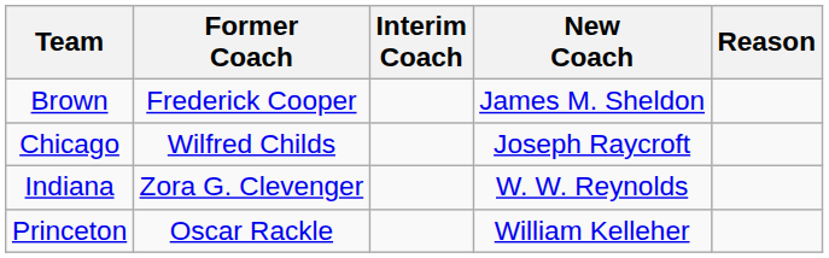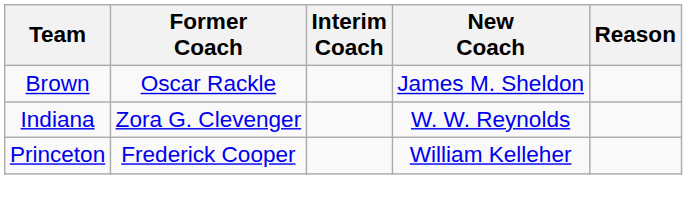Brown | Former Coach: Frederick Cooper -> Oscar Rackle
- row: Chicago | Wilfred Childs | Joseph Raycroft
Princeton | Former Coach: Oscar Rackle -> Frederick Cooper
